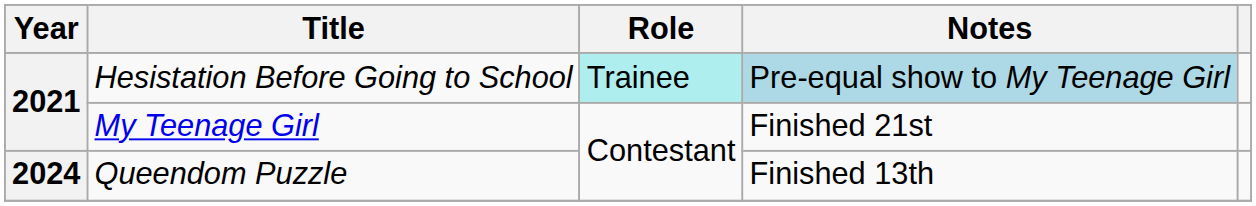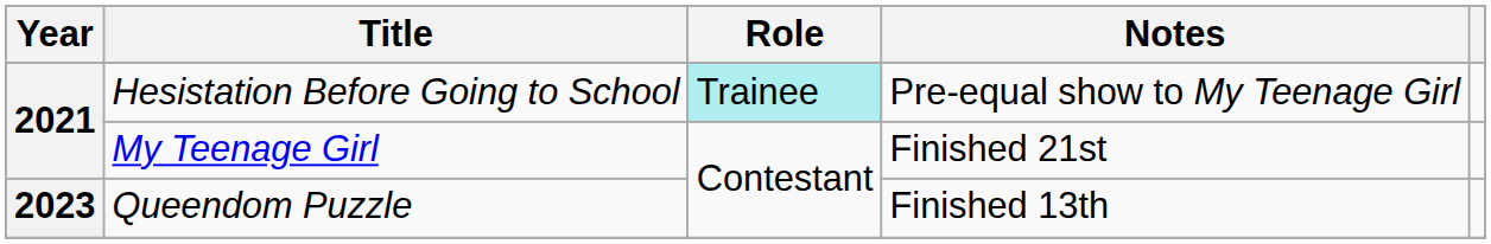Hesistation Before Going to School | Notes: lightblue background -> no background
Queendom Puzzle | Year: 2024 -> 2023
